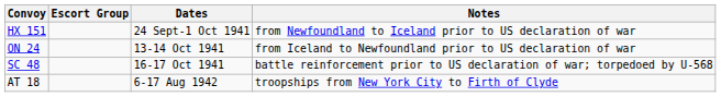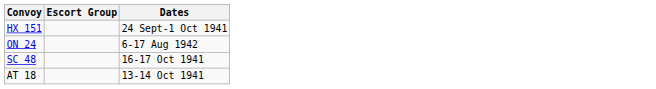- column: Notes | from Newfoundland to Iceland prior to US declaration of war | from Iceland to Newfoundland prior to US declaration of war | battle reinforcement prior to US declaration of war; torpedoed by U-568 | troopships from New York City to Firth of Clyde
ON 24 | Dates: 13-14 Oct 1941 -> 6-17 Aug 1942
AT 18 | Dates: 6-17 Aug 1942 -> 13-14 Oct 1941
